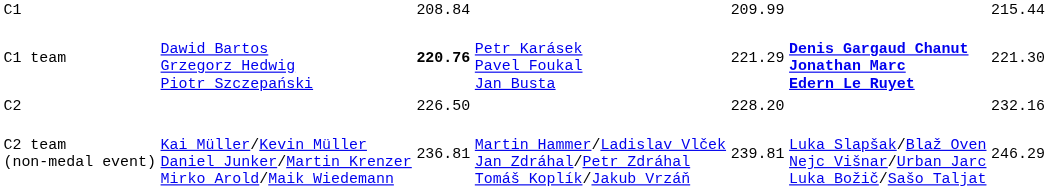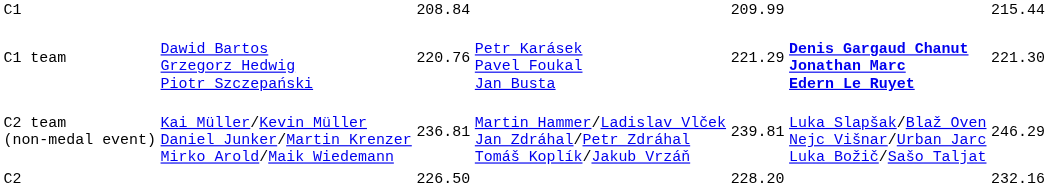C1 team | column 3: bold -> normal
rows swapped: C2 <-> C2 team (non-medal event)
